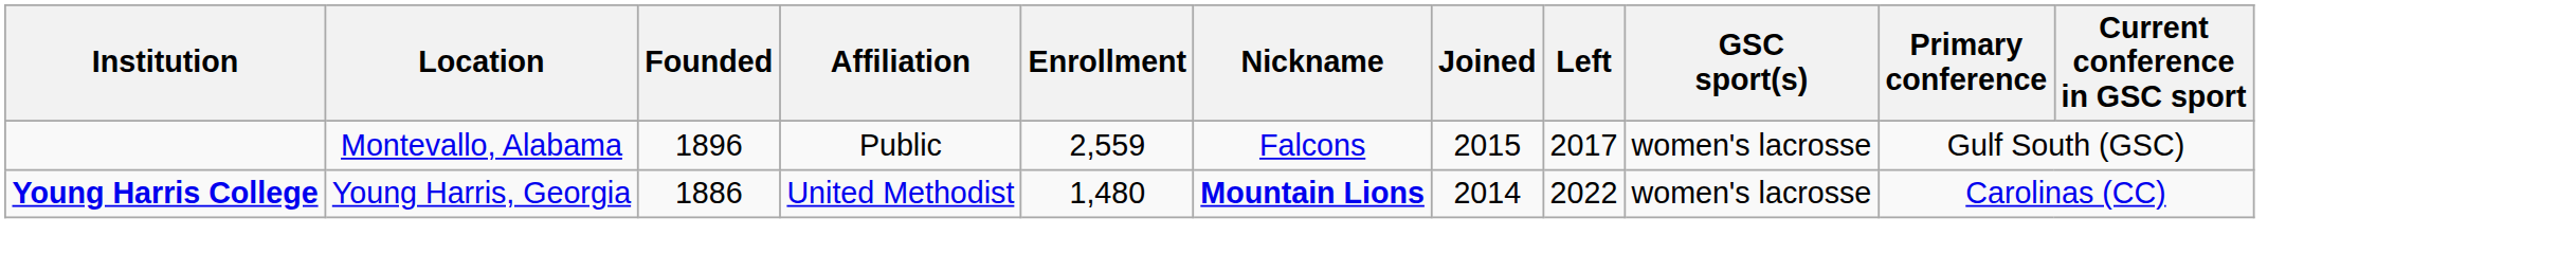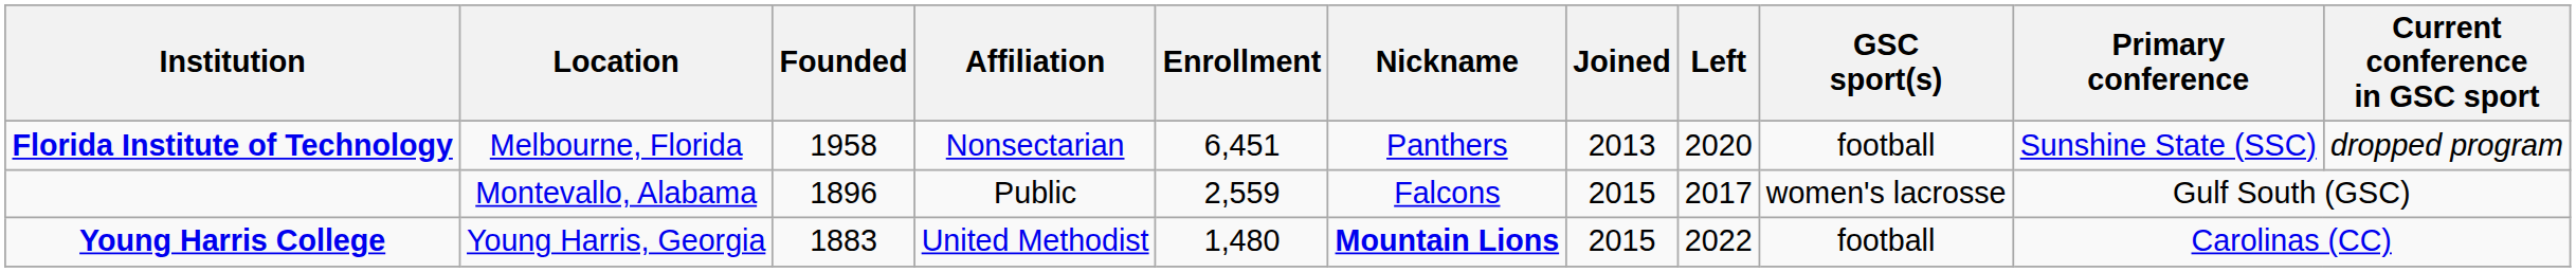+ row: Florida Institute of Technology | Melbourne, Florida | 1958 | Nonsectarian | 6,451 | Panthers | 2013 | 2020 | football | Sunshine State (SSC) | dropped program
Young Harris College | Founded: 1886 -> 1883
Young Harris College | Joined: 2014 -> 2015
Young Harris College | GSC sport(s): women's lacrosse -> football
